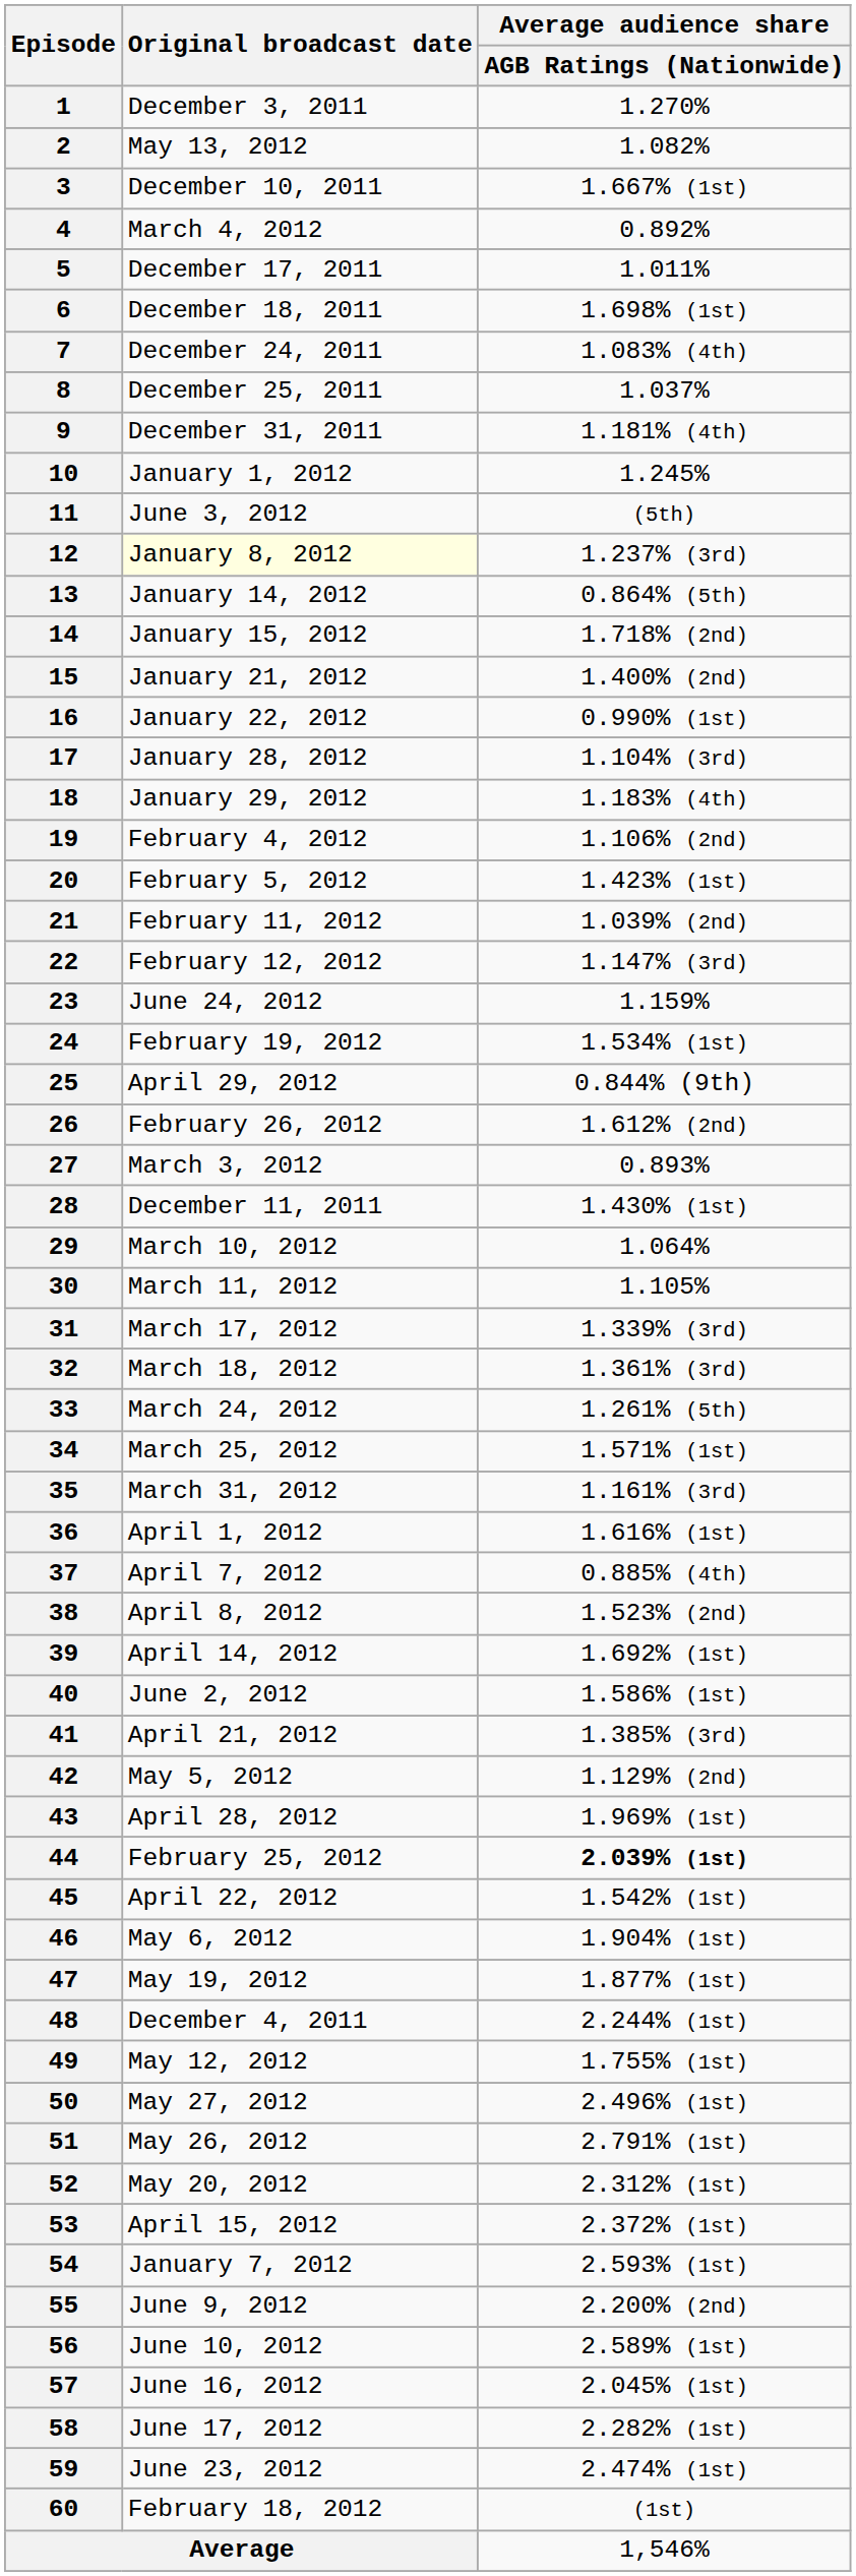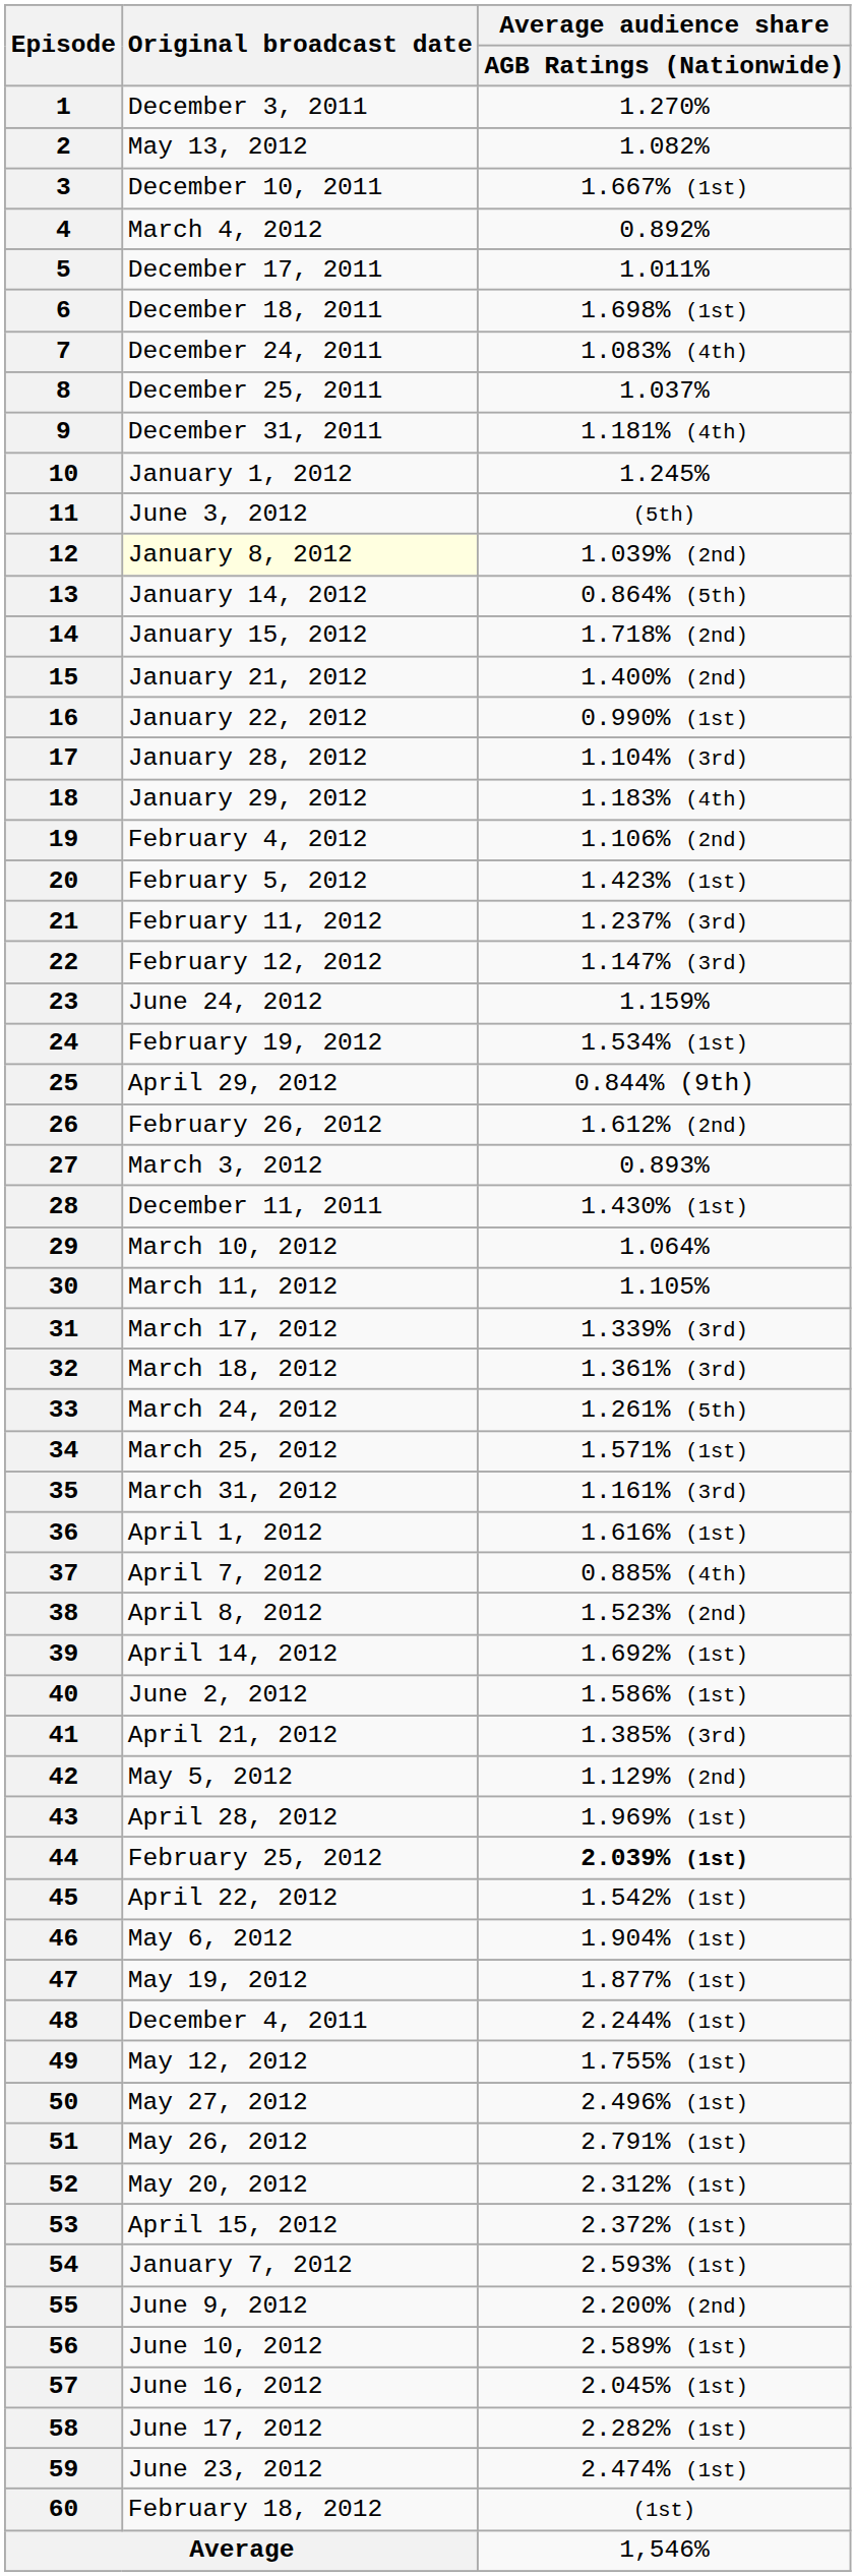12 | Average audience share / AGB Ratings (Nationwide): 1.237% (3rd) -> 1.039% (2nd)
21 | Average audience share / AGB Ratings (Nationwide): 1.039% (2nd) -> 1.237% (3rd)
